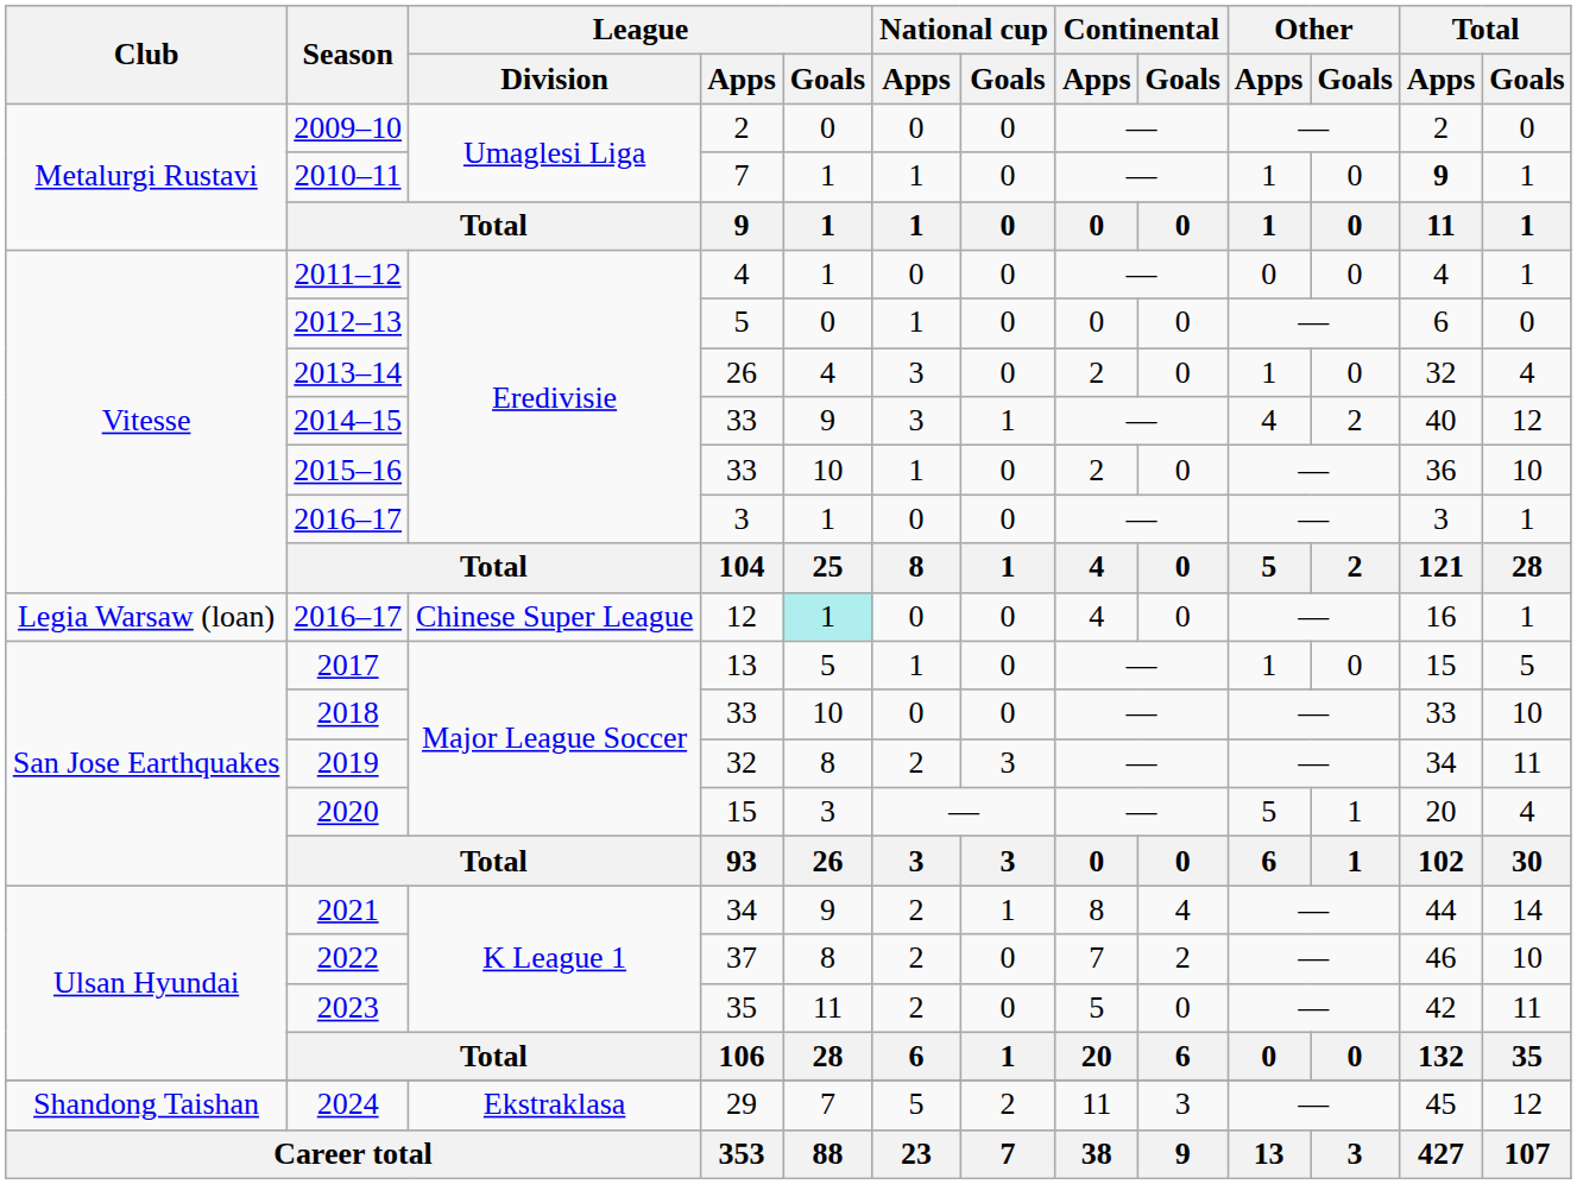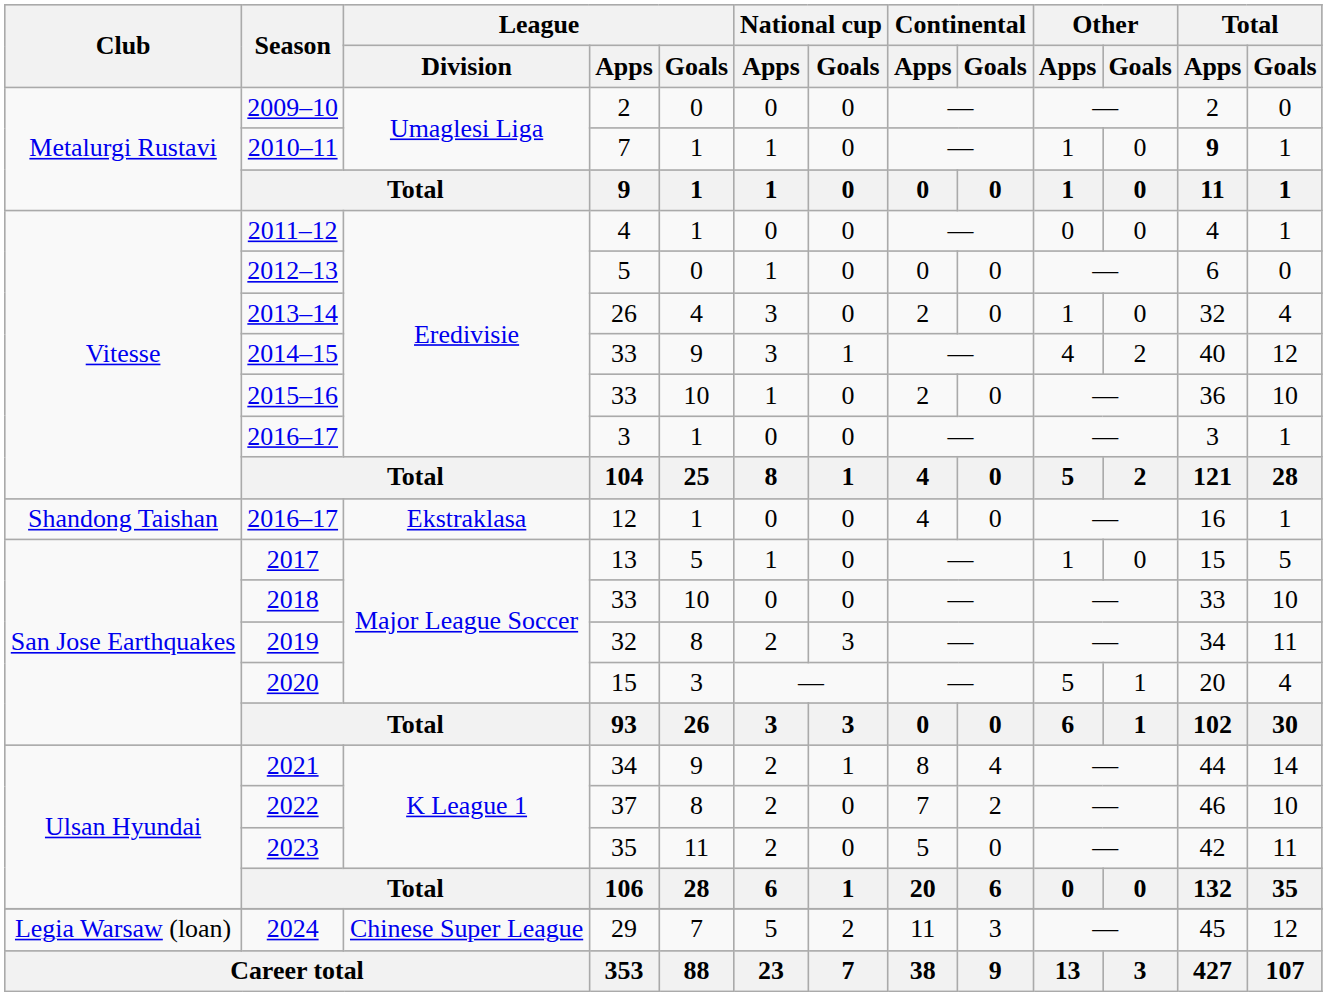2016–17 / 12 | Club: Legia Warsaw (loan) -> Shandong Taishan
2016–17 / 12 | League / Division: Chinese Super League -> Ekstraklasa
2016–17 / 12 | League / Goals: paleturquoise background -> no background
2024 | Club: Shandong Taishan -> Legia Warsaw (loan)
2024 | League / Division: Ekstraklasa -> Chinese Super League
